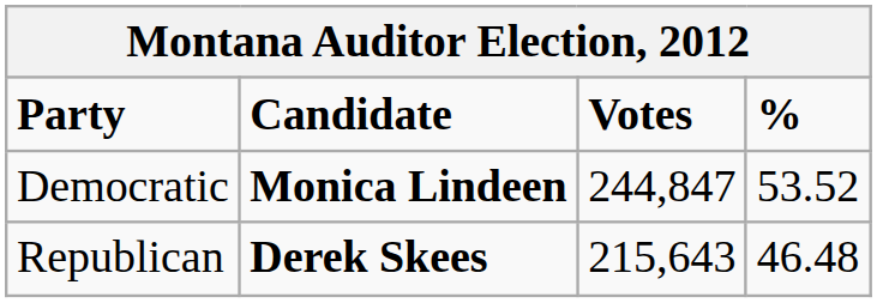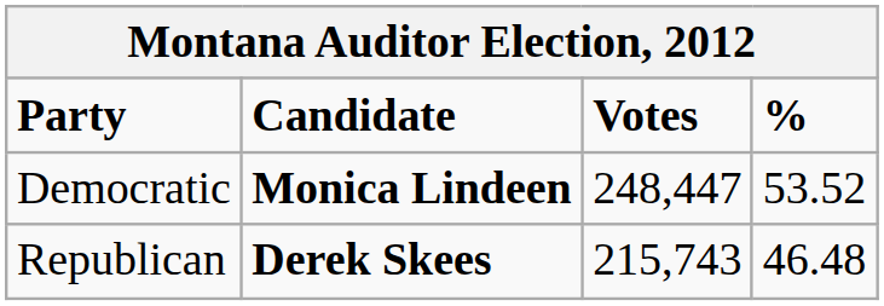Democratic | Votes: 244,847 -> 248,447
Republican | Votes: 215,643 -> 215,743
